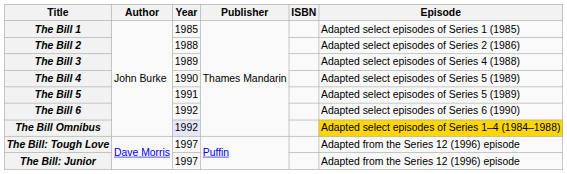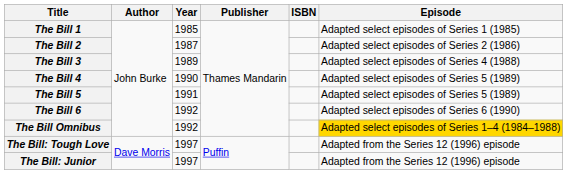The Bill 2 | Year: 1988 -> 1987
The Bill Omnibus | Year: lavender background -> no background
